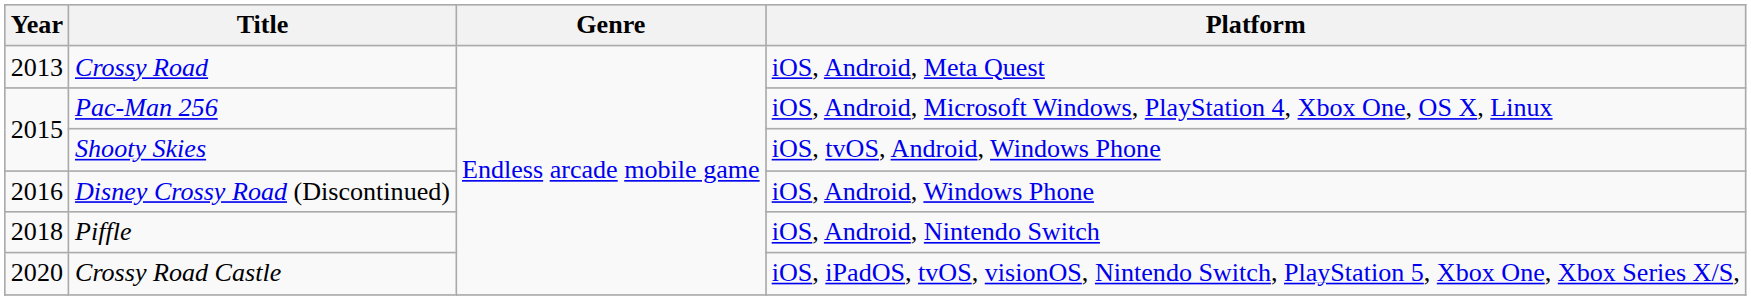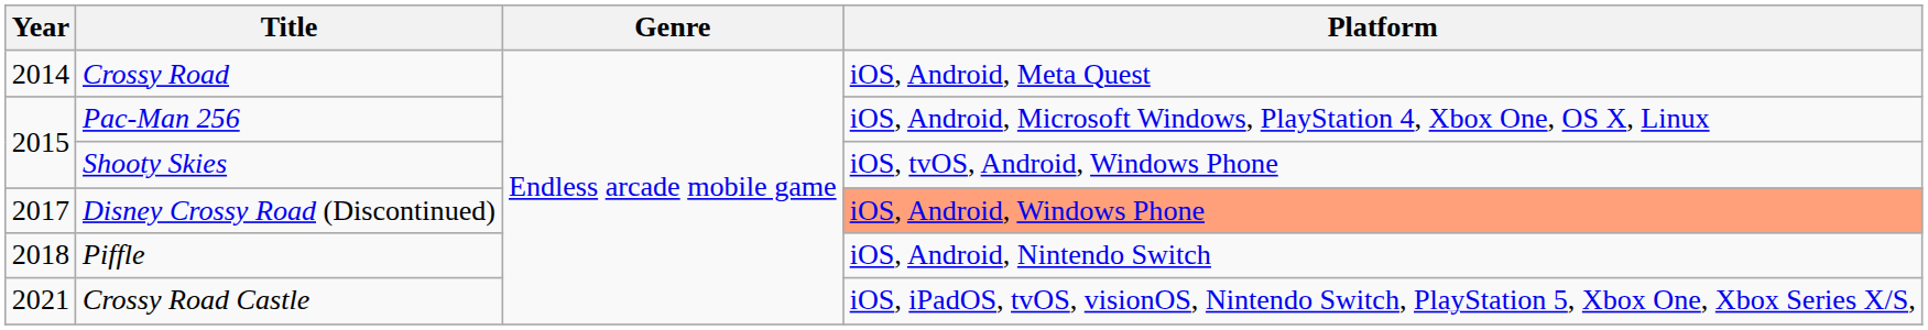Crossy Road | Year: 2013 -> 2014
Disney Crossy Road (Discontinued) | Year: 2016 -> 2017
Disney Crossy Road (Discontinued) | Platform: no background -> lightsalmon background
Crossy Road Castle | Year: 2020 -> 2021
